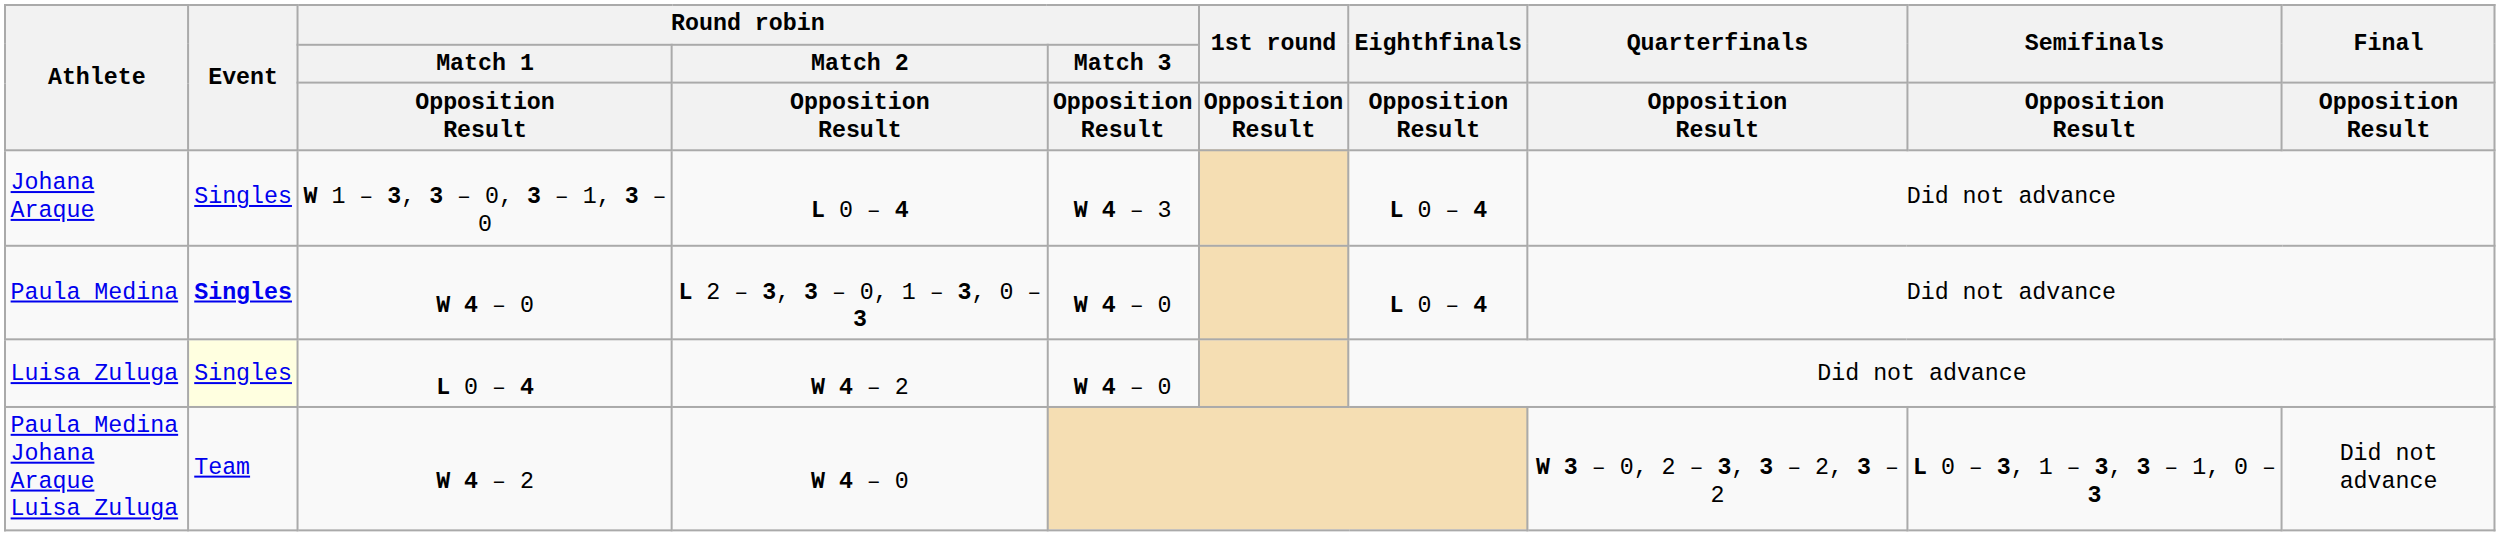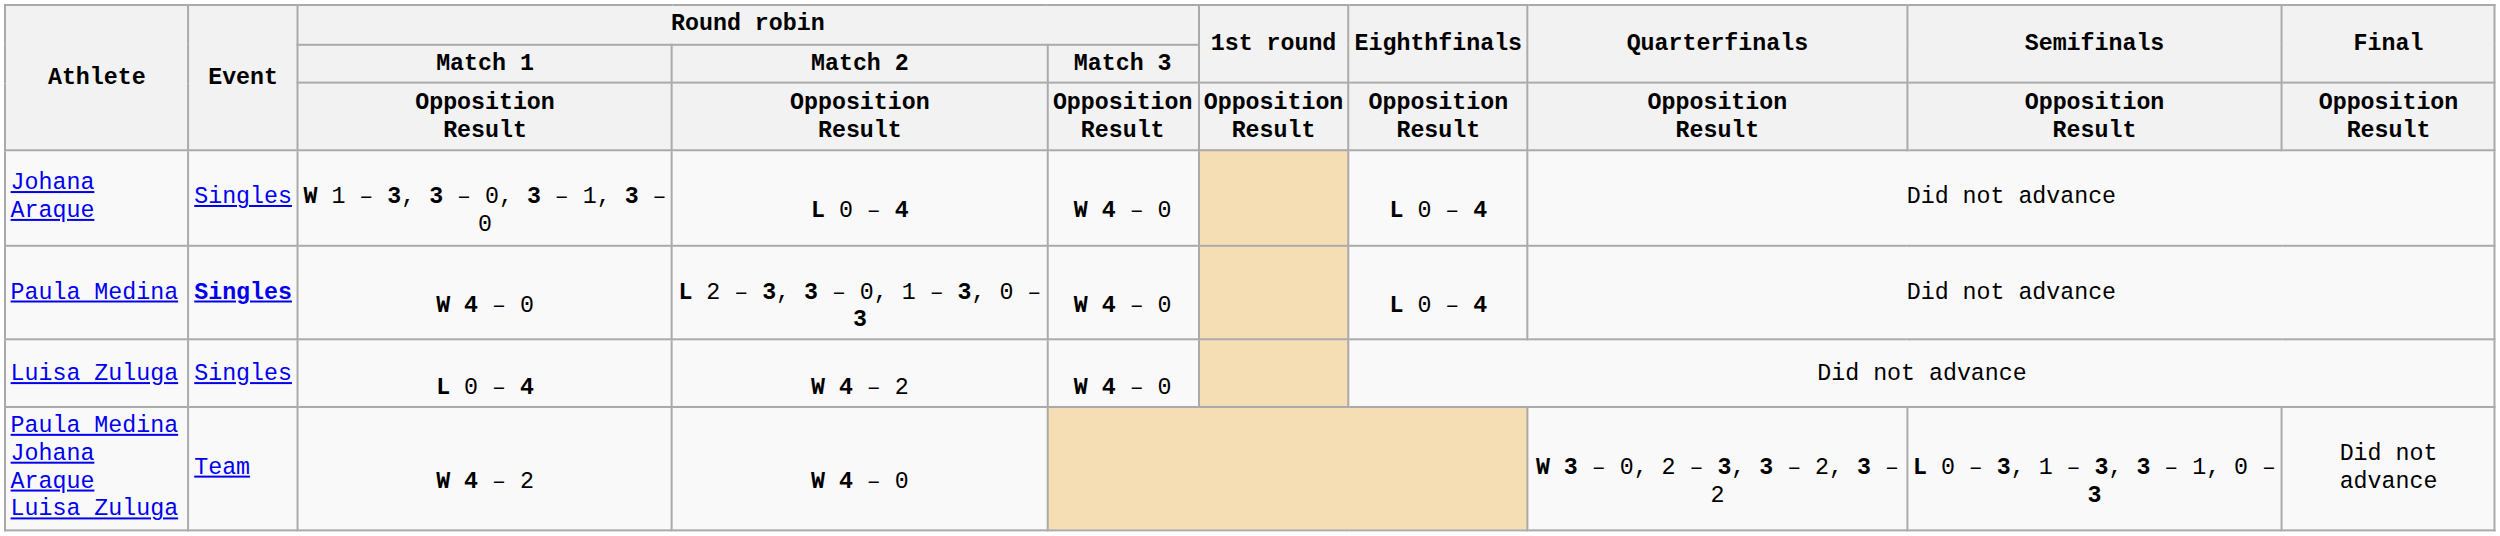Johana Araque | Round robin / Match 3 / Opposition Result: W 4 – 3 -> W 4 – 0
Luisa Zuluga | Event: lightyellow background -> no background
